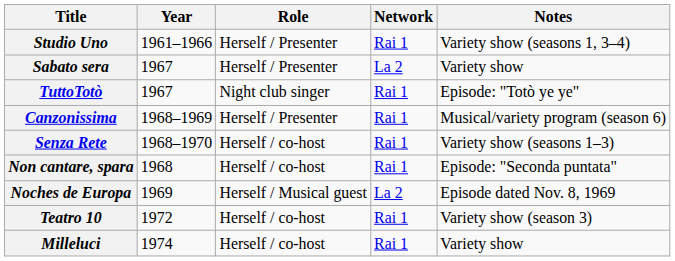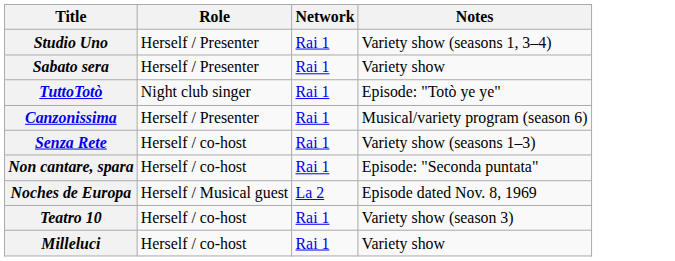- column: Year | 1961–1966 | 1967 | 1967 | 1968–1969 | 1968–1970 | 1968 | 1969 | 1972 | 1974
Sabato sera | Network: La 2 -> Rai 1
